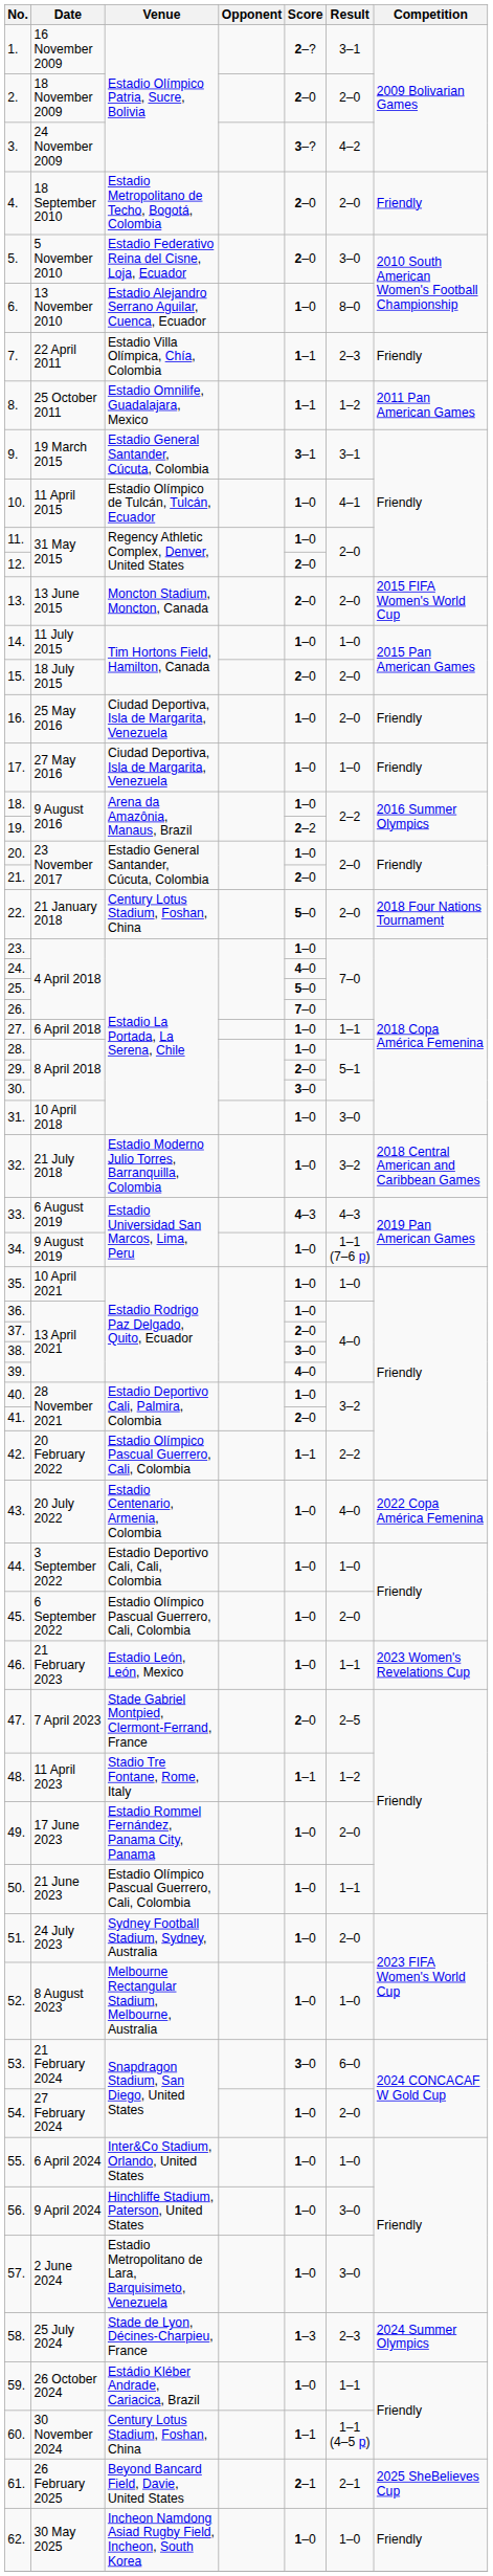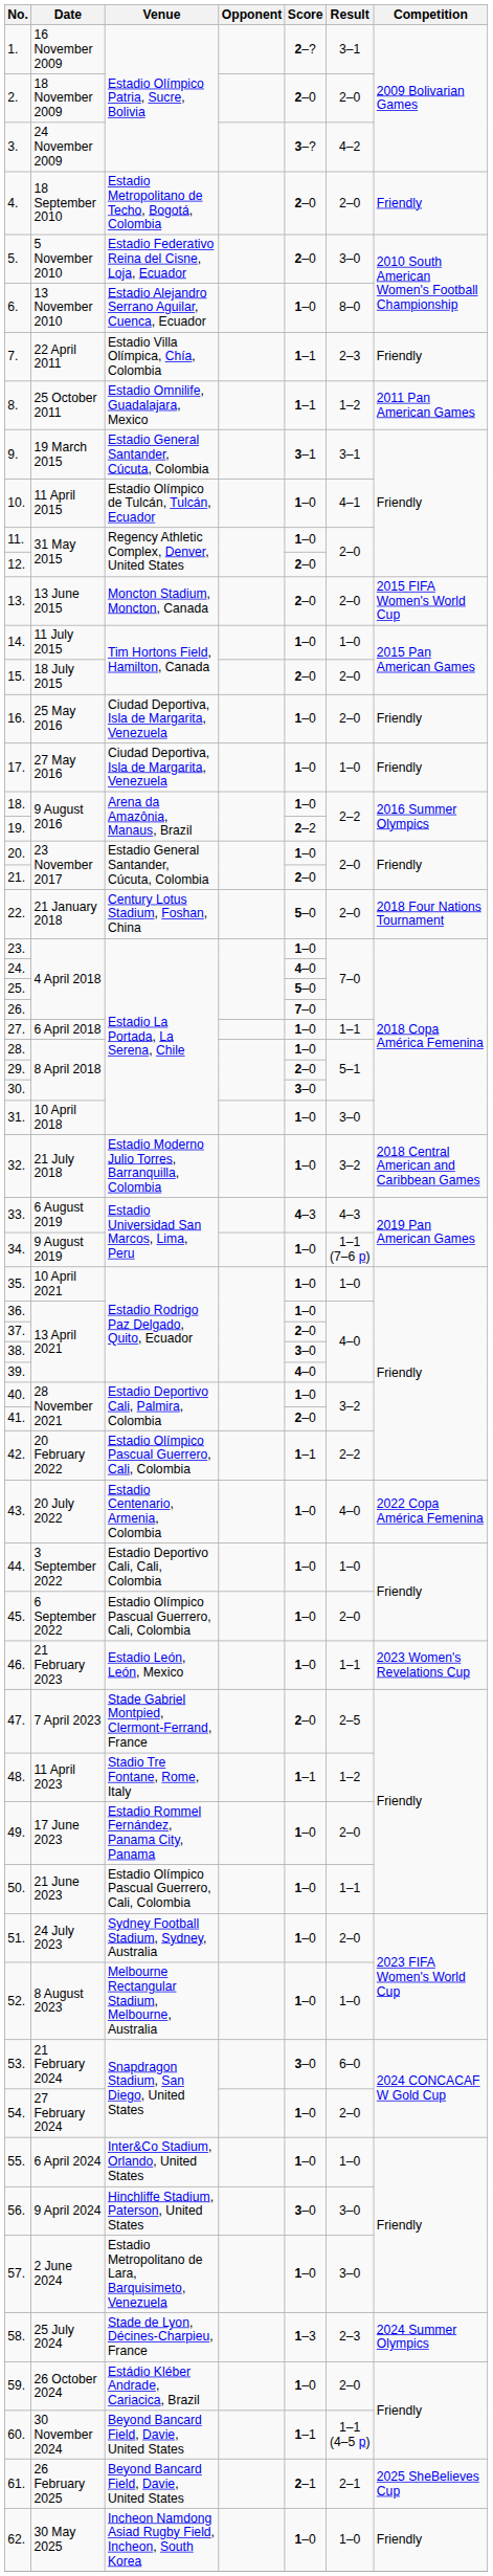56. | Score: 1–0 -> 3–0
59. | Result: 1–1 -> 2–0
60. | Venue: Century Lotus Stadium, Foshan, China -> Beyond Bancard Field, Davie, United States
